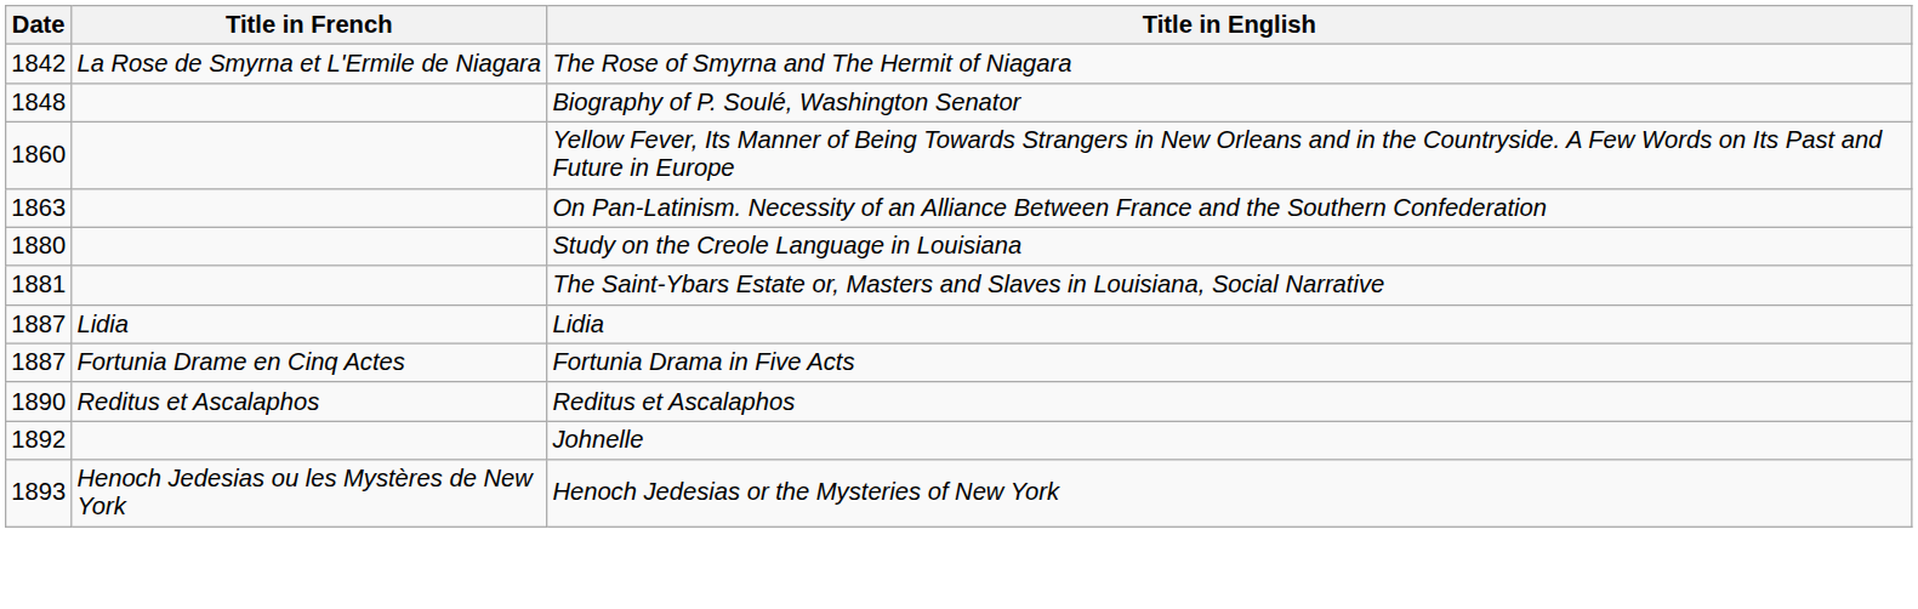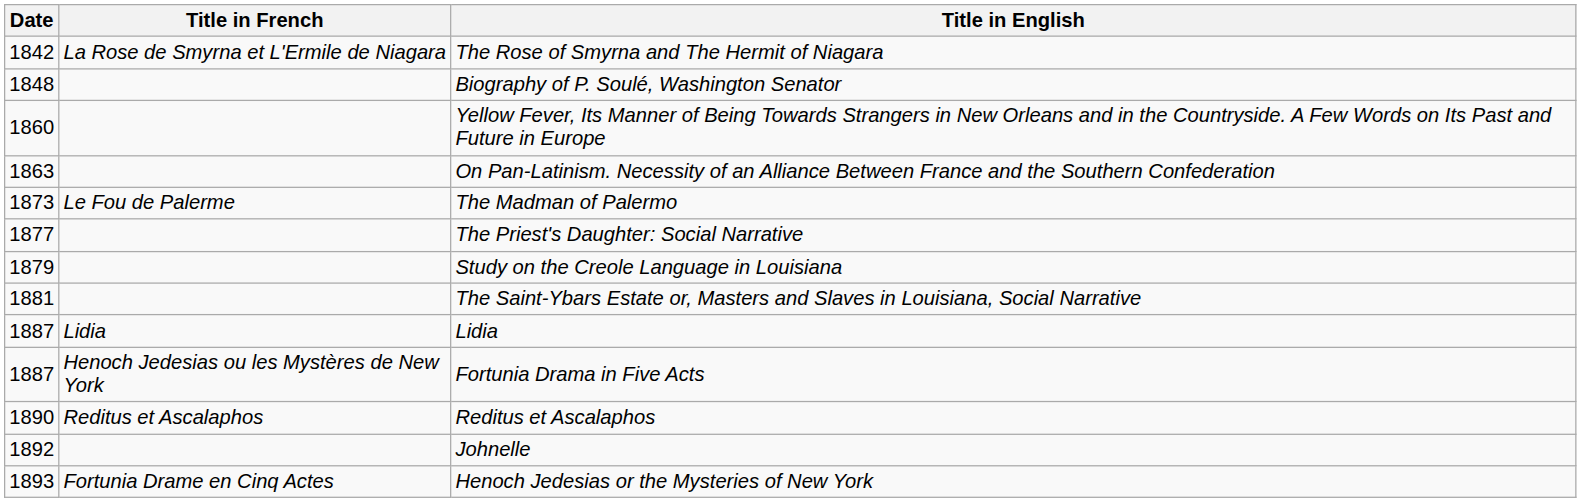+ row: 1873 | Le Fou de Palerme | The Madman of Palermo
+ row: 1877 | The Priest's Daughter: Social Narrative
Study on the Creole Language in Louisiana | Date: 1880 -> 1879
Fortunia Drama in Five Acts | Title in French: Fortunia Drame en Cinq Actes -> Henoch Jedesias ou les Mystères de New York
Henoch Jedesias or the Mysteries of New York | Title in French: Henoch Jedesias ou les Mystères de New York -> Fortunia Drame en Cinq Actes
